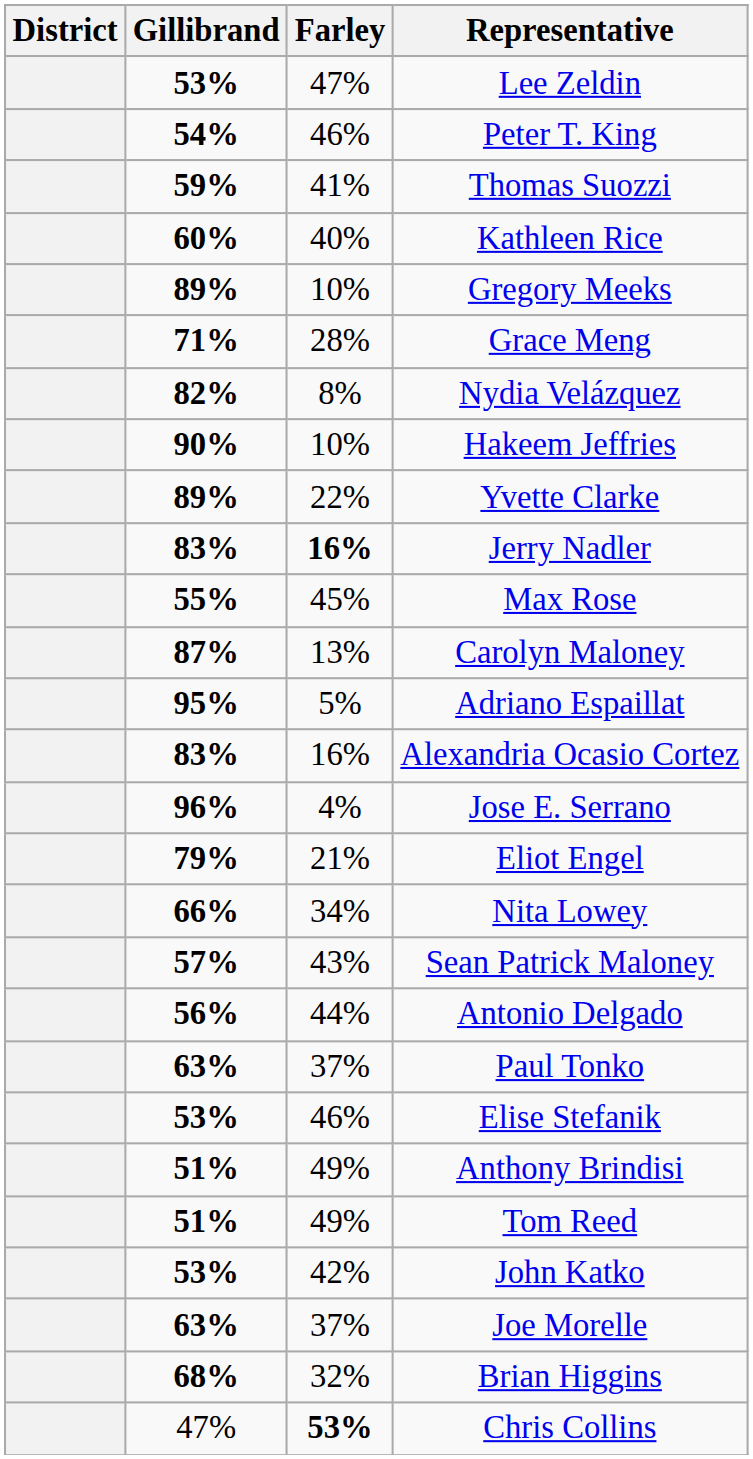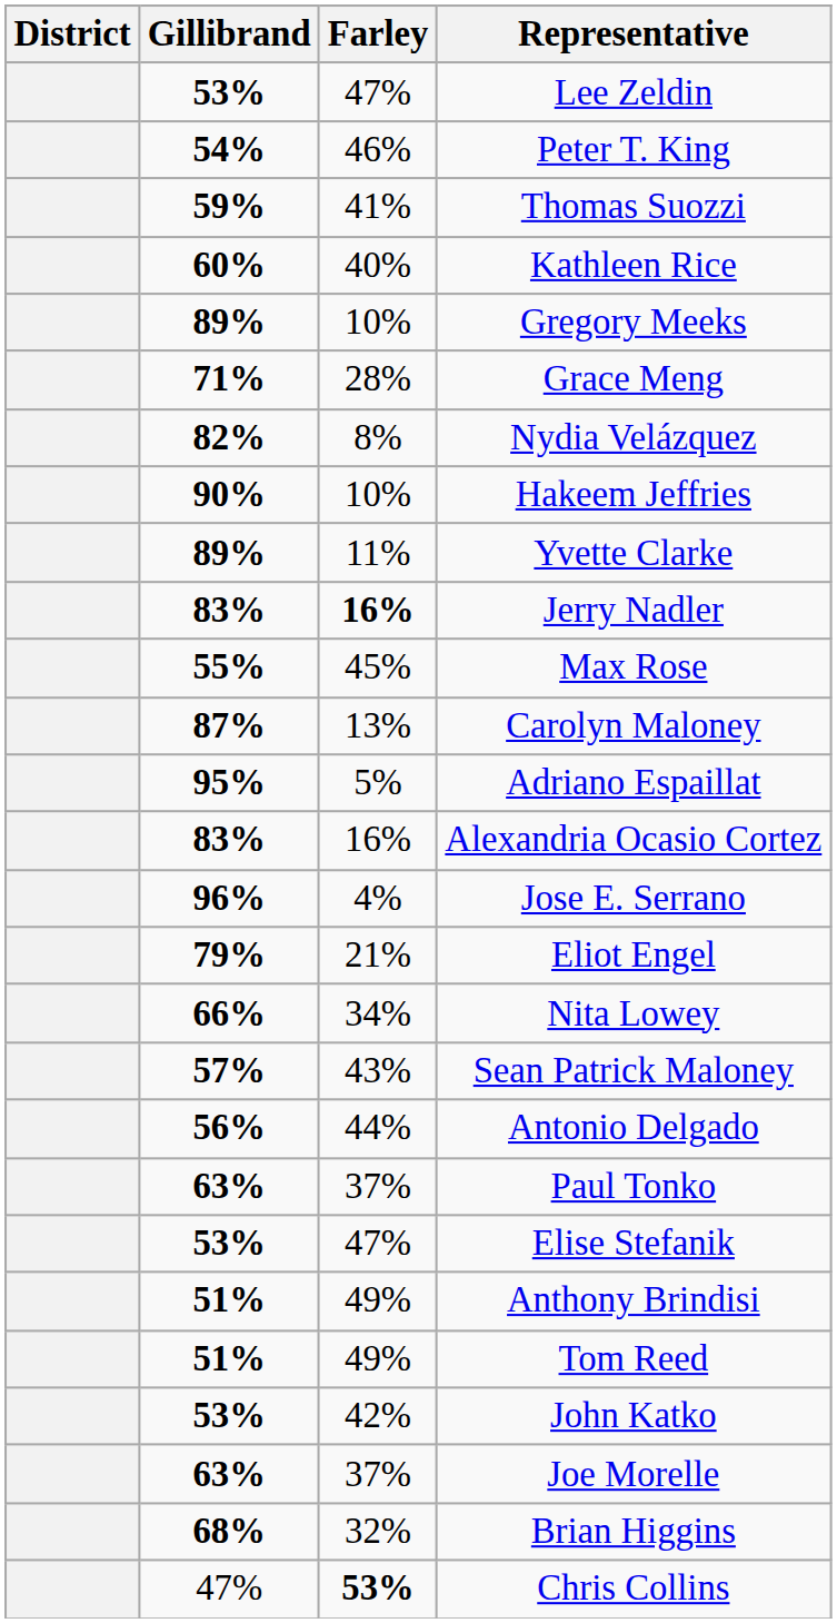Yvette Clarke | Farley: 22% -> 11%
Elise Stefanik | Farley: 46% -> 47%
